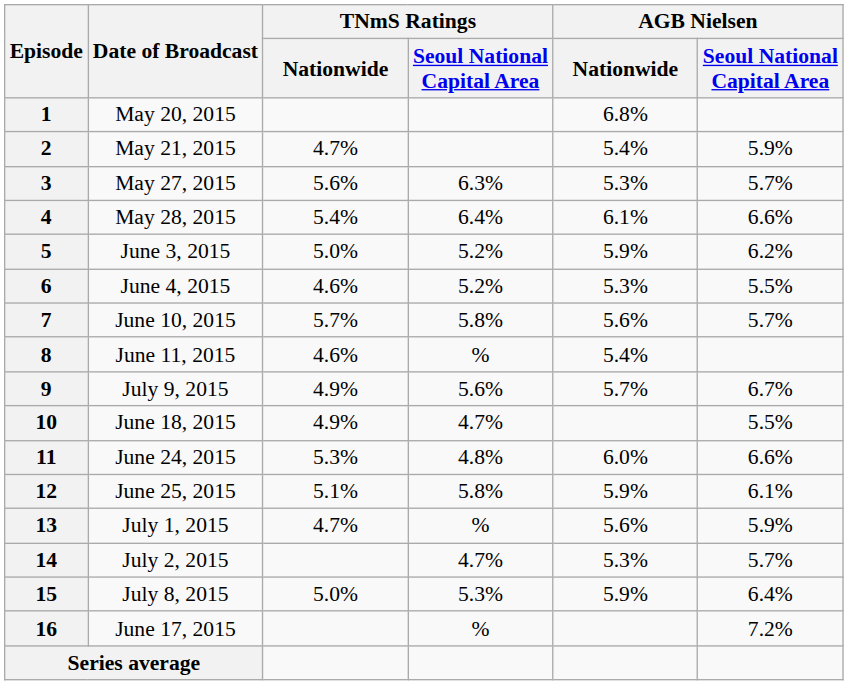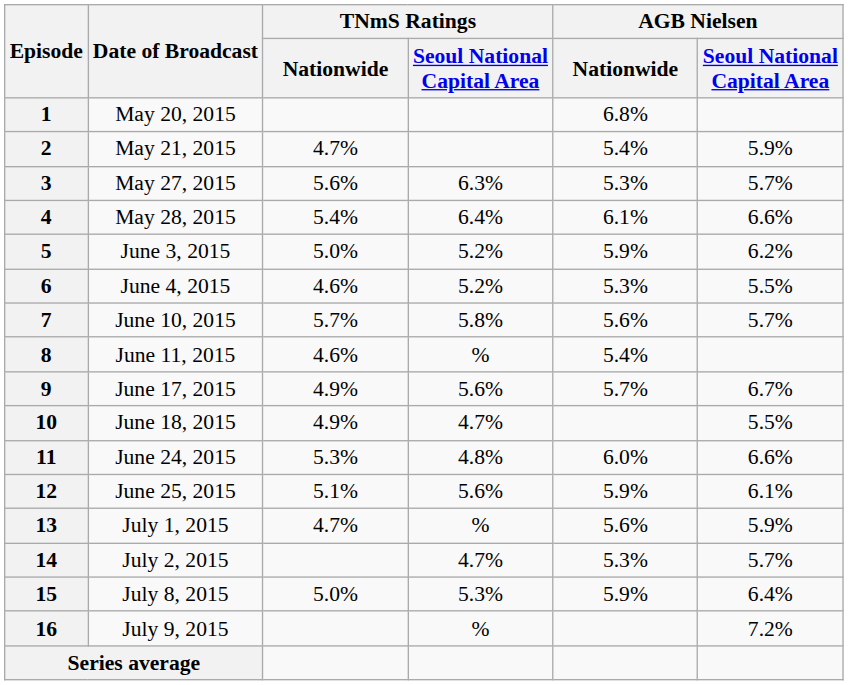9 | Date of Broadcast: July 9, 2015 -> June 17, 2015
12 | TNmS Ratings / Seoul National Capital Area: 5.8% -> 5.6%
16 | Date of Broadcast: June 17, 2015 -> July 9, 2015
